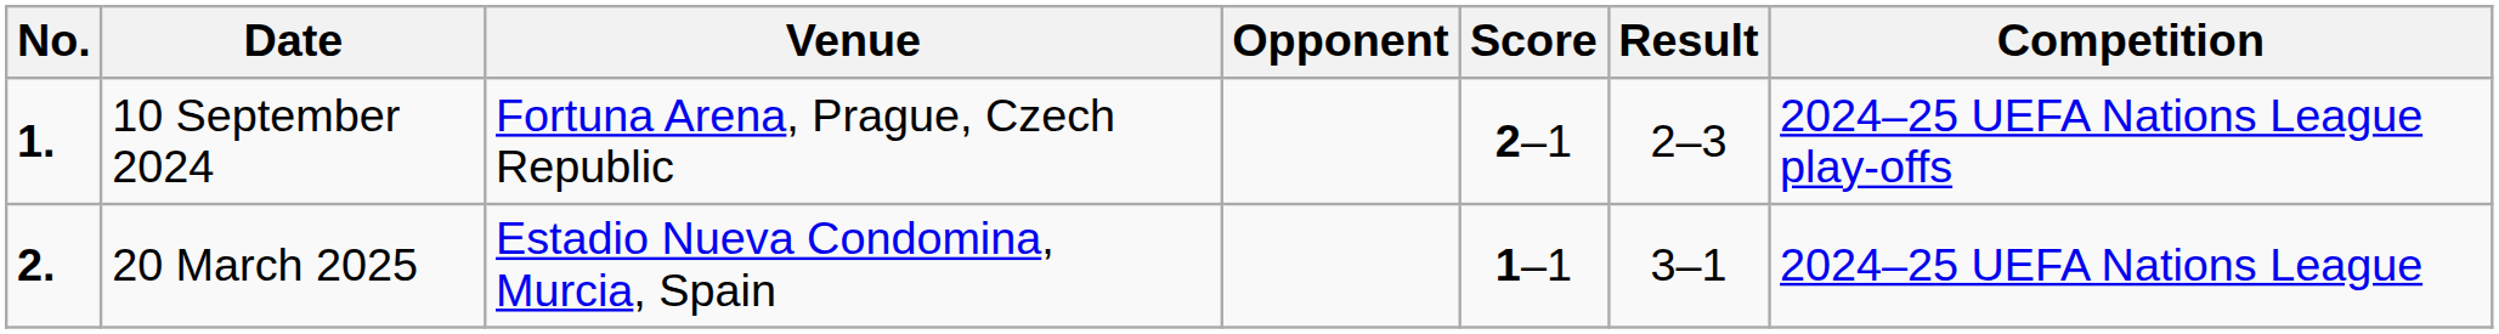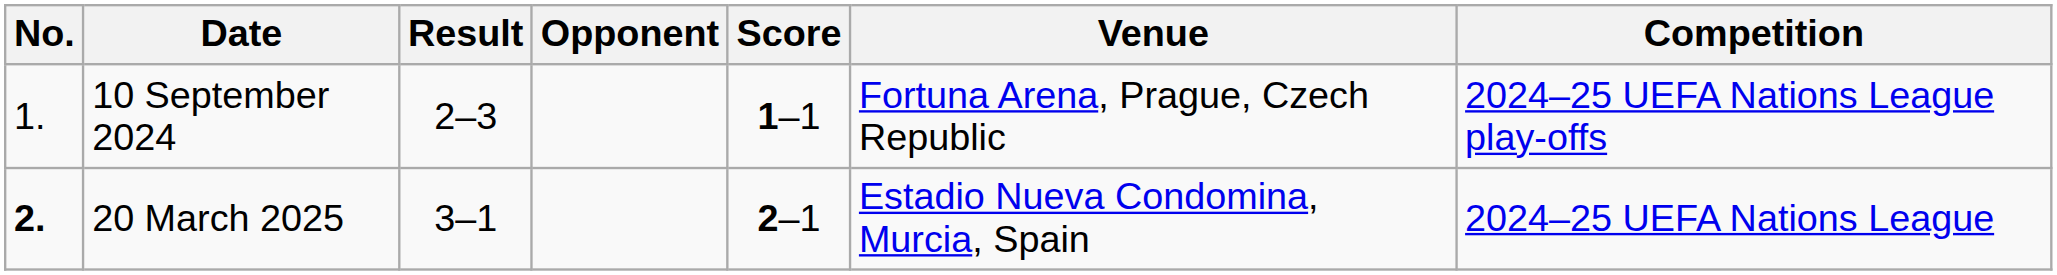columns swapped: Venue <-> Result
10 September 2024 | No.: bold -> normal
10 September 2024 | Score: 2–1 -> 1–1
20 March 2025 | Score: 1–1 -> 2–1
